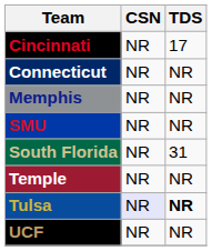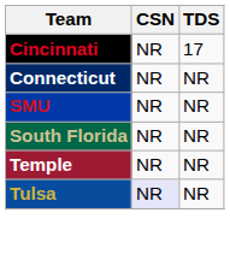- row: Memphis | NR | NR
South Florida | TDS: 31 -> NR
Tulsa | TDS: bold -> normal
- row: UCF | NR | NR
